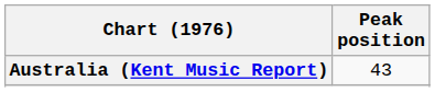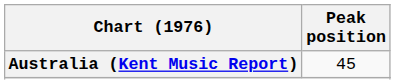Australia (Kent Music Report) | Peak position: 43 -> 45
